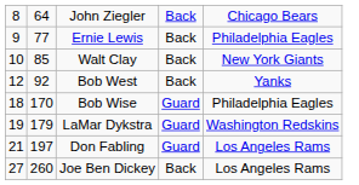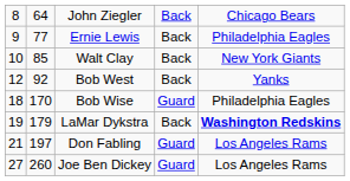LaMar Dykstra | column 4: Guard -> Back
LaMar Dykstra | column 5: normal -> bold
Joe Ben Dickey | column 4: Back -> Guard
